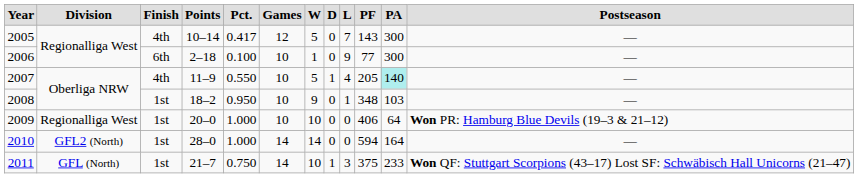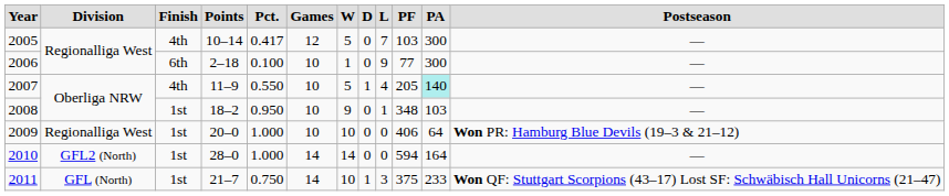2005 | column 10: 143 -> 103
